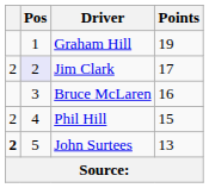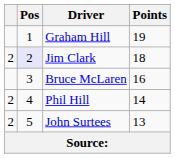Jim Clark | Points: 17 -> 18
Phil Hill | Points: 15 -> 14
John Surtees | column 1: bold -> normal
